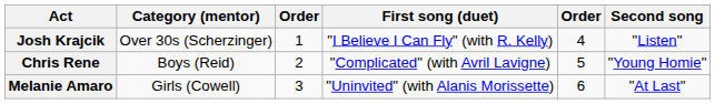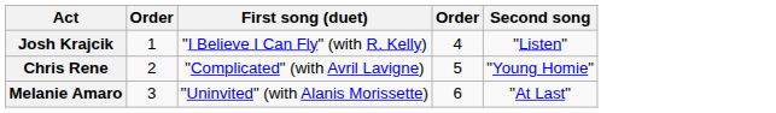- column: Category (mentor) | Over 30s (Scherzinger) | Boys (Reid) | Girls (Cowell)
